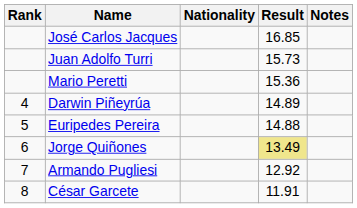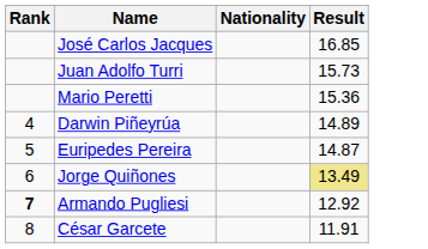- column: Notes
Euripedes Pereira | Result: 14.88 -> 14.87
Armando Pugliesi | Rank: normal -> bold
